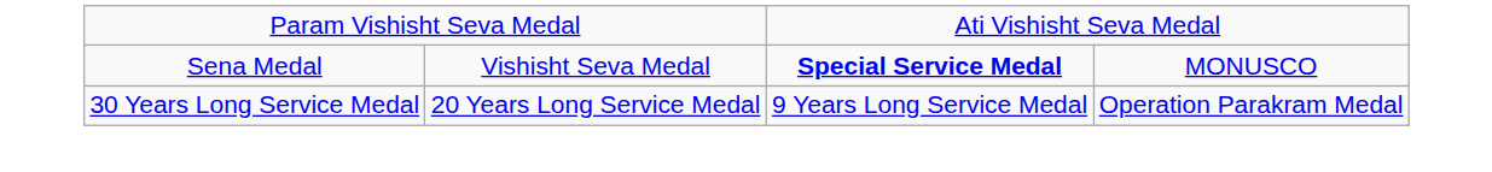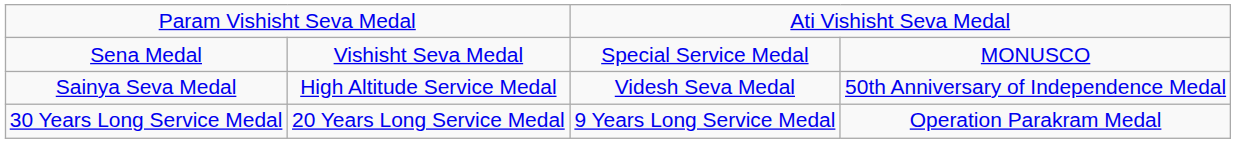Sena Medal | column 3: bold -> normal
+ row: Sainya Seva Medal | High Altitude Service Medal | Videsh Seva Medal | 50th Anniversary of Independence Medal
